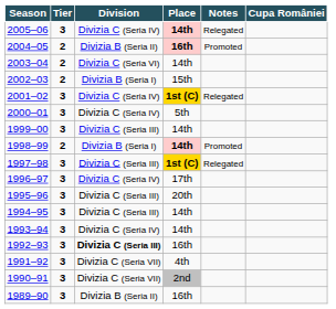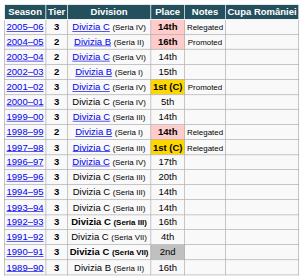2001–02 | Notes: Relegated -> Promoted
1998–99 | Notes: Promoted -> Relegated
1993–94 | Division: Divizia C (Seria IV) -> Divizia C (Seria III)
1990–91 | Division: normal -> bold
